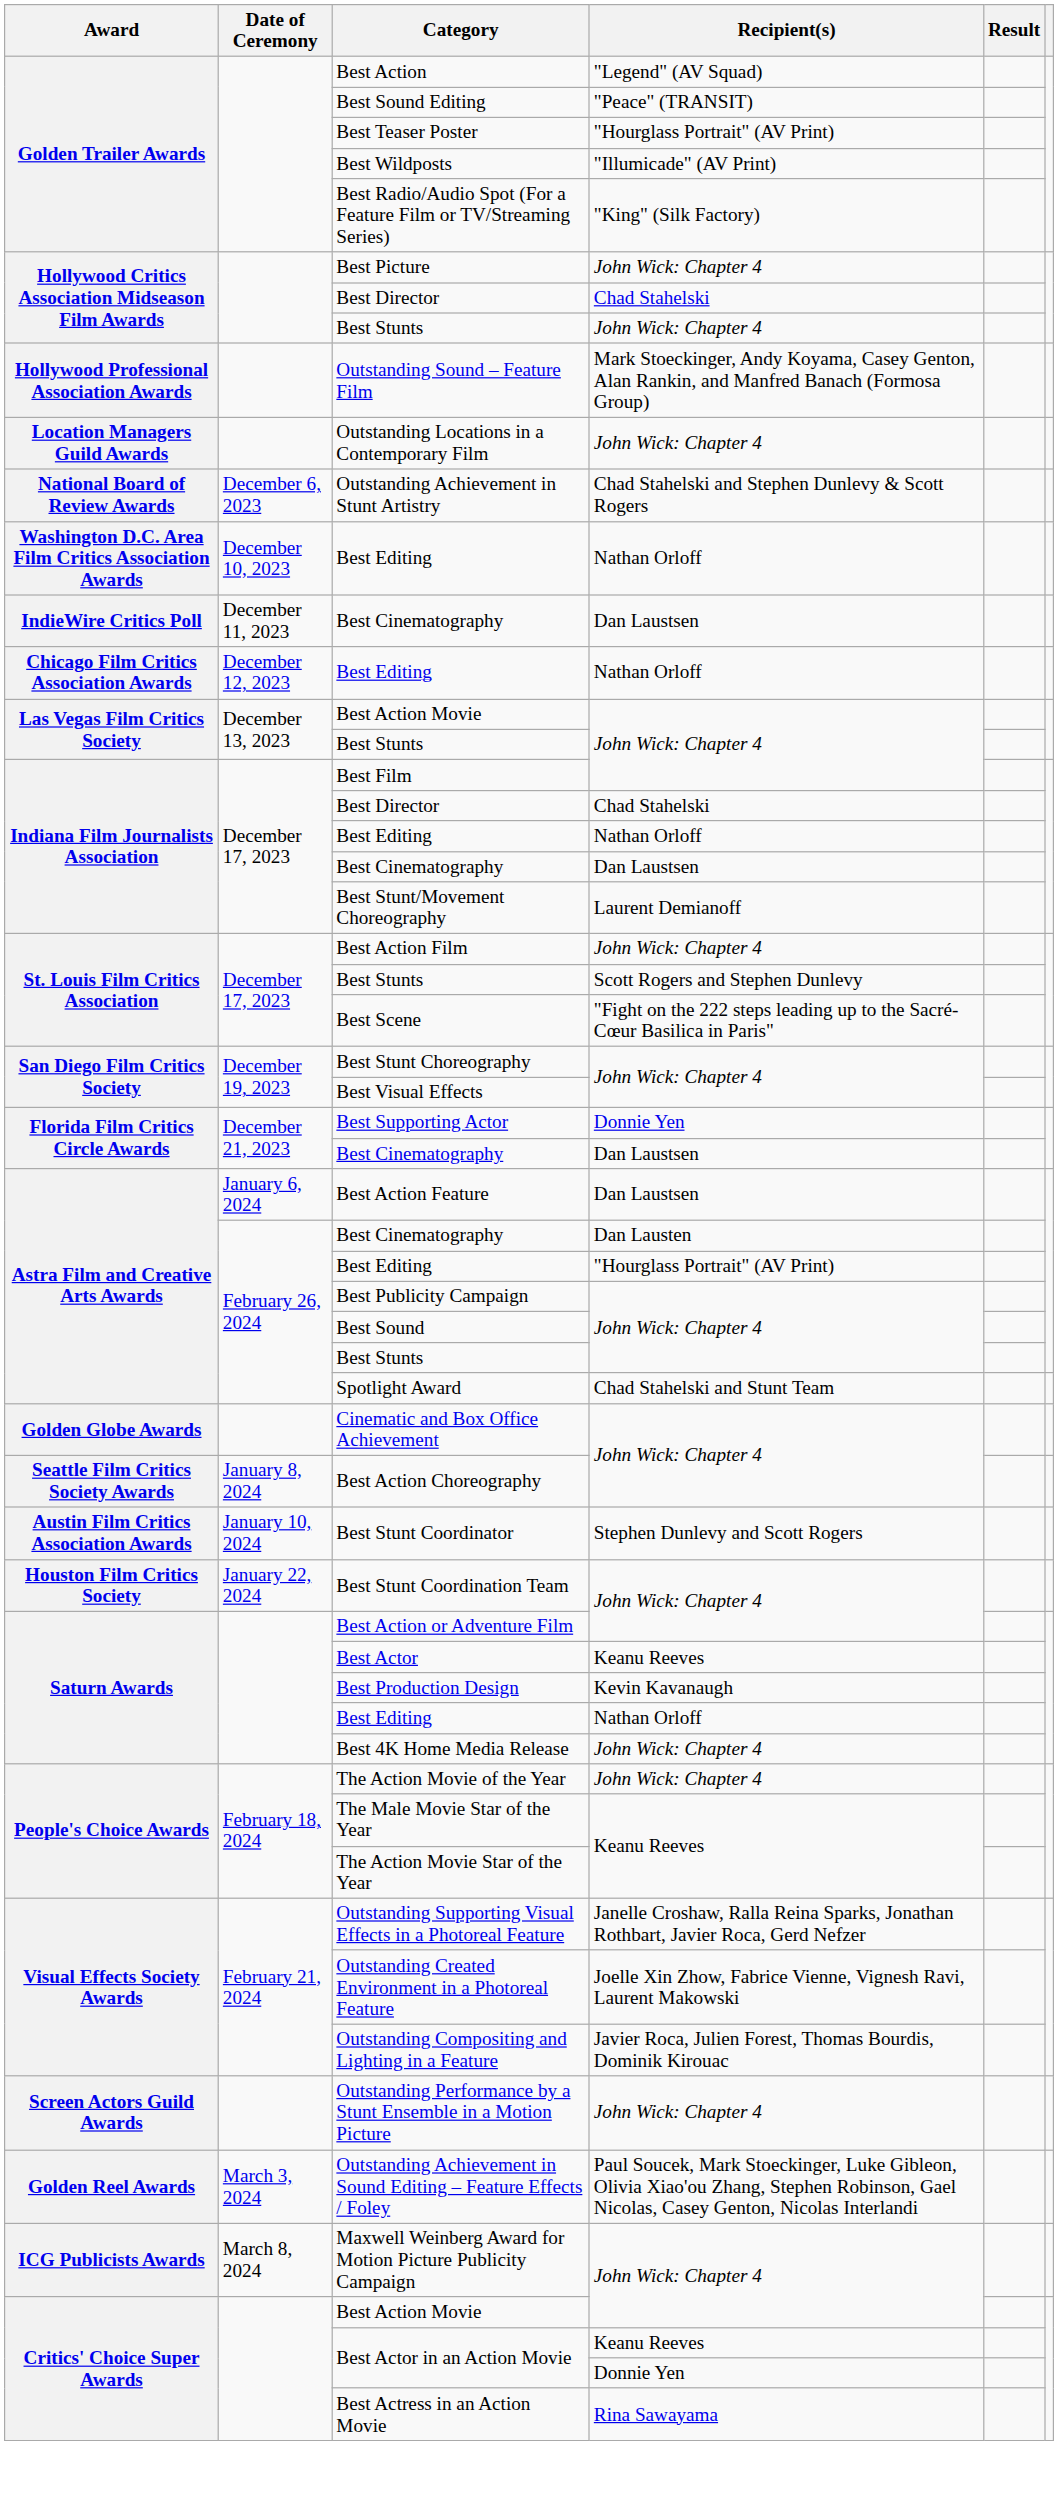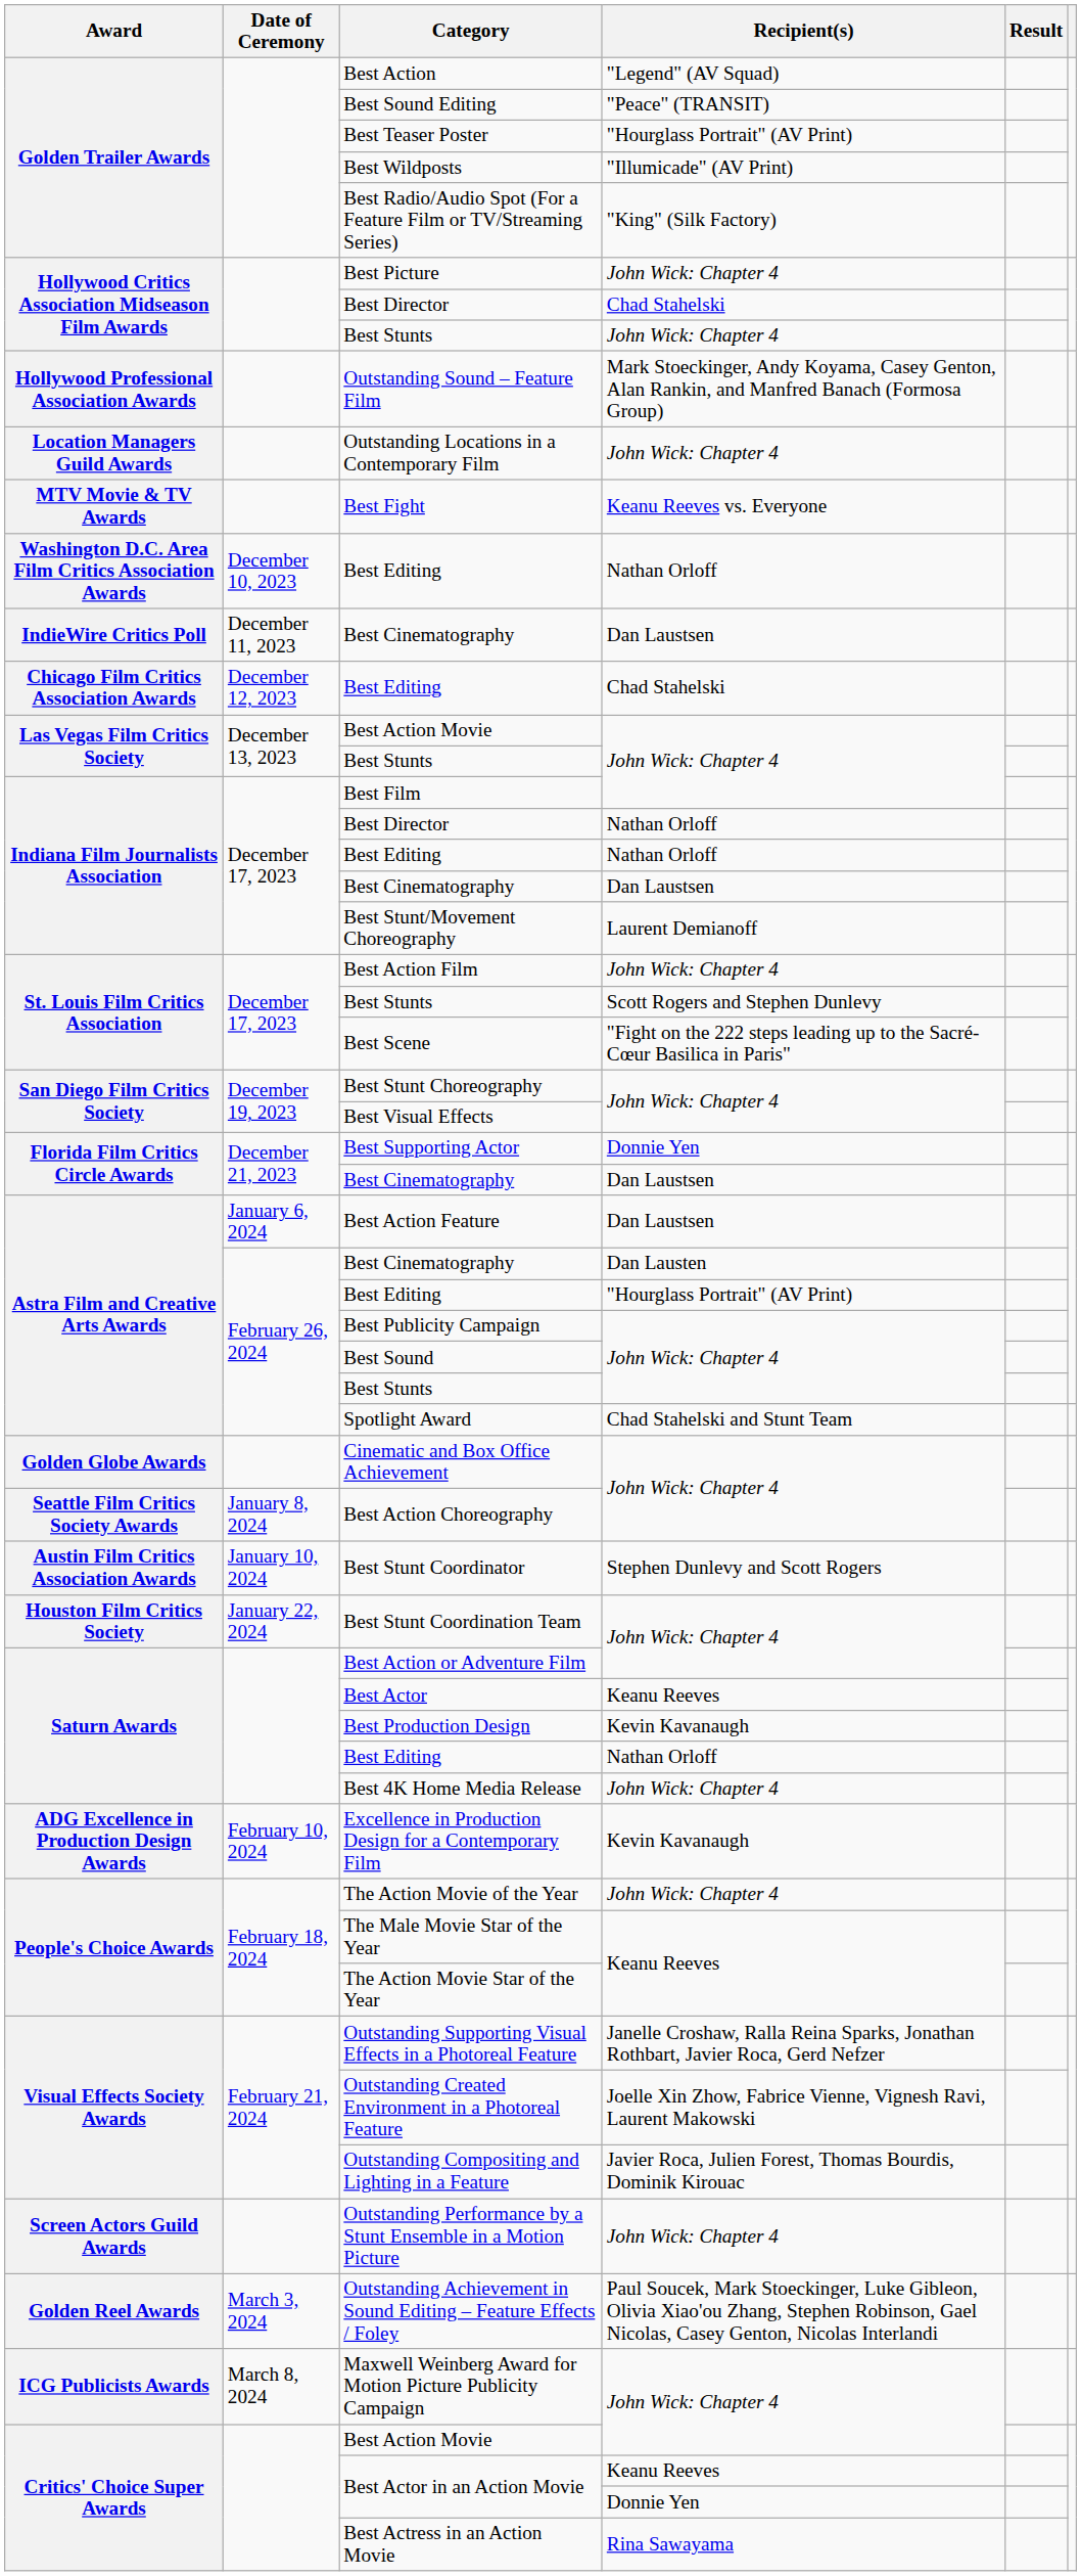+ row: MTV Movie & TV Awards | Best Fight | Keanu Reeves vs. Everyone
- row: National Board of Review Awards | December 6, 2023 | Outstanding Achievement in Stunt Artistry | Chad Stahelski and Stephen Dunlevy & Scott Rogers
Chicago Film Critics Association Awards / Best Editing | Recipient(s): Nathan Orloff -> Chad Stahelski
Indiana Film Journalists Association / Best Director | Recipient(s): Chad Stahelski -> Nathan Orloff
+ row: ADG Excellence in Production Design Awards | February 10, 2024 | Excellence in Production Design for a Contemporary Film | Kevin Kavanaugh
